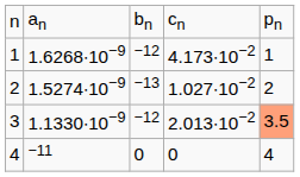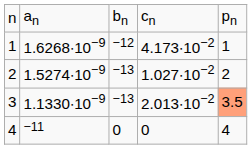3 | column 3: −12 -> −13
